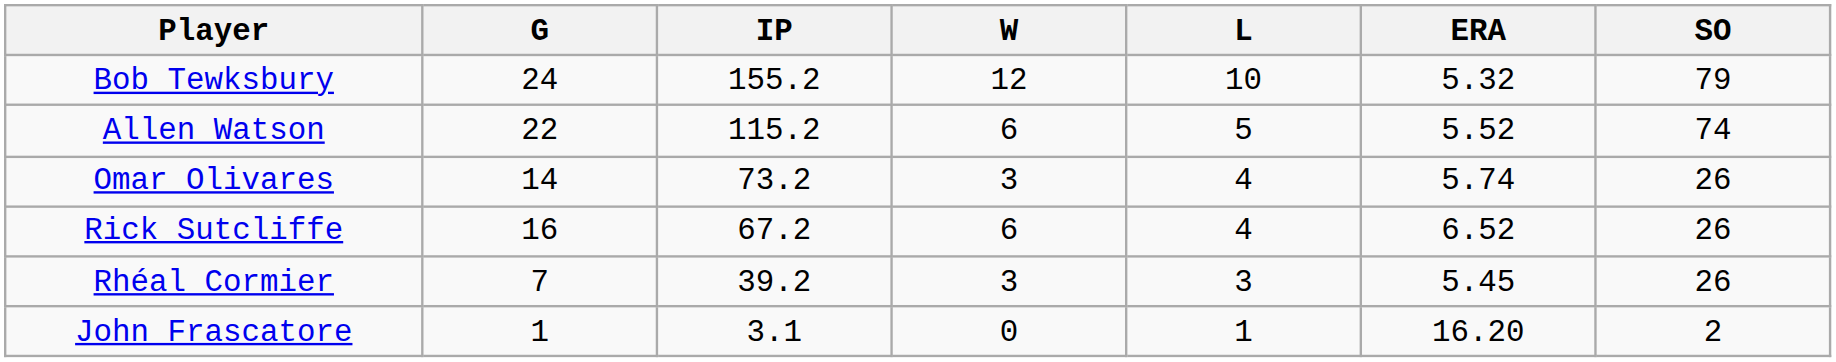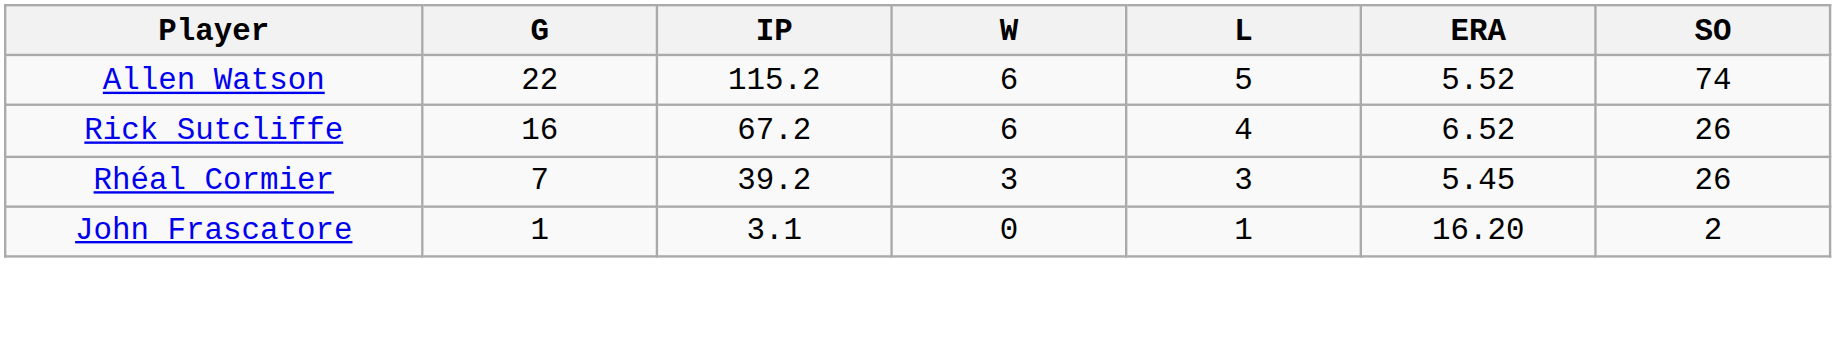- row: Bob Tewksbury | 24 | 155.2 | 12 | 10 | 5.32 | 79
- row: Omar Olivares | 14 | 73.2 | 3 | 4 | 5.74 | 26
